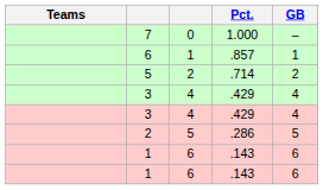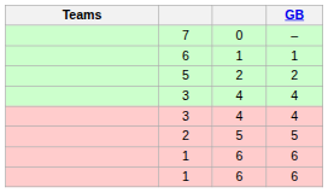- column: Pct. | 1.000 | .857 | .714 | .429 | .429 | .286 | .143 | .143
